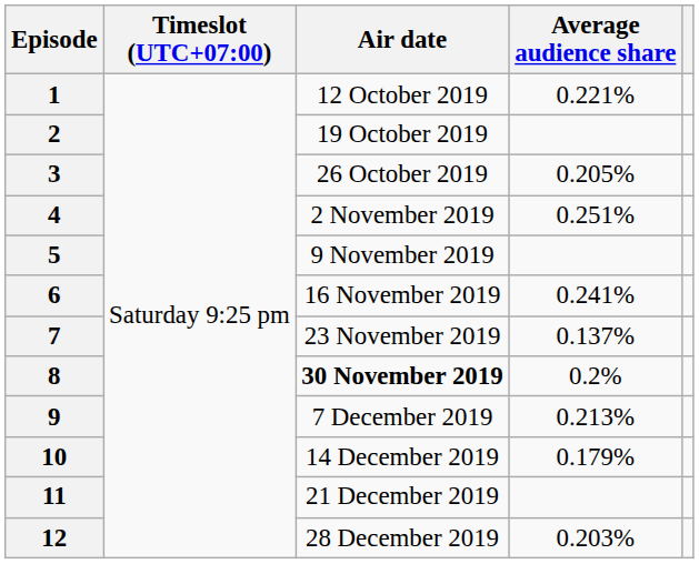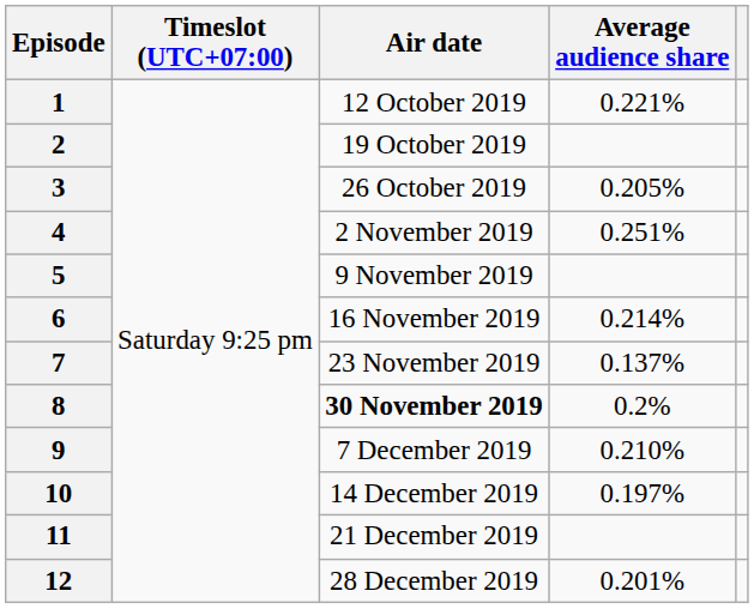6 | Average audience share: 0.241% -> 0.214%
9 | Average audience share: 0.213% -> 0.210%
10 | Average audience share: 0.179% -> 0.197%
12 | Average audience share: 0.203% -> 0.201%
